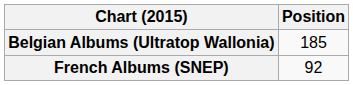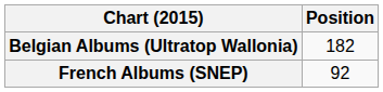Belgian Albums (Ultratop Wallonia) | Position: 185 -> 182
